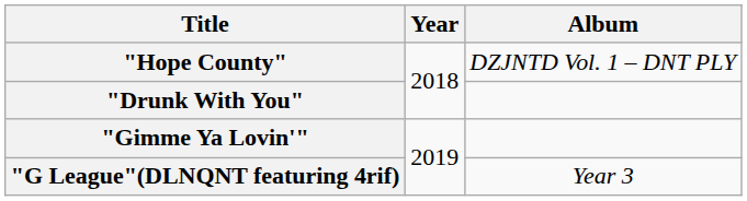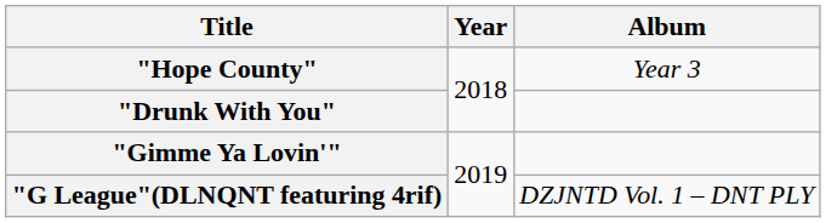"Hope County" | Album: DZJNTD Vol. 1 – DNT PLY -> Year 3
"G League"(DLNQNT featuring 4rif) | Album: Year 3 -> DZJNTD Vol. 1 – DNT PLY
